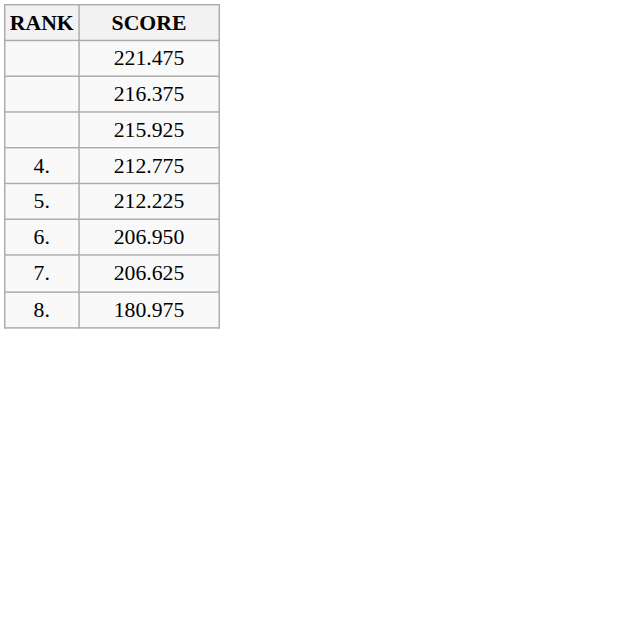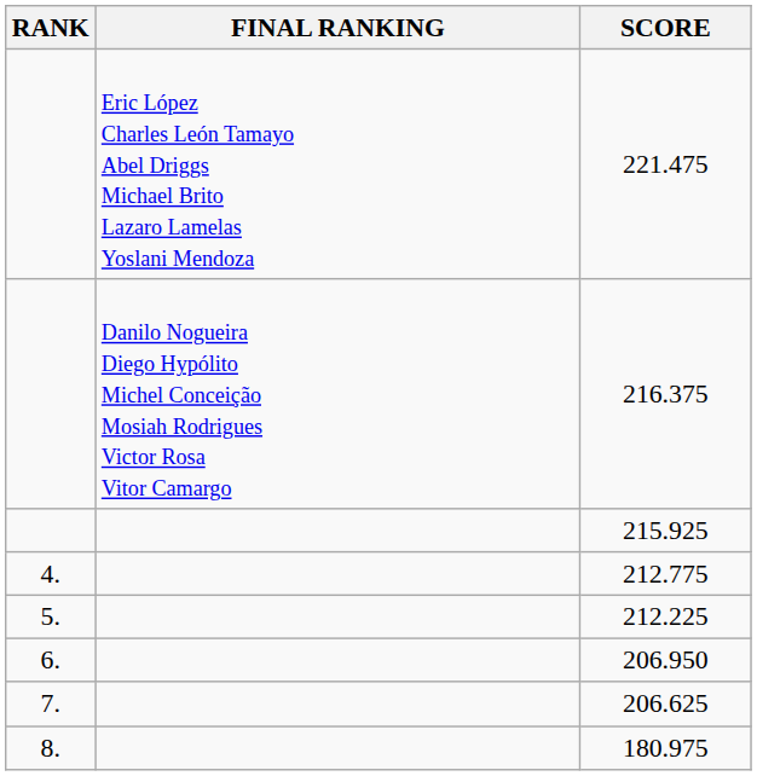+ column: FINAL RANKING | Eric López Charles León Tamayo Abel Driggs Michael Brito Lazaro Lamelas Yoslani Mendoza | Danilo Nogueira Diego Hypólito Michel Conceição Mosiah Rodrigues Victor Rosa Vitor Camargo
